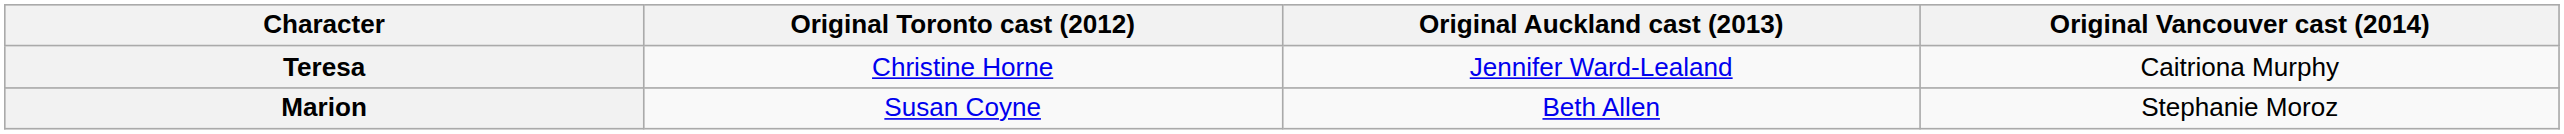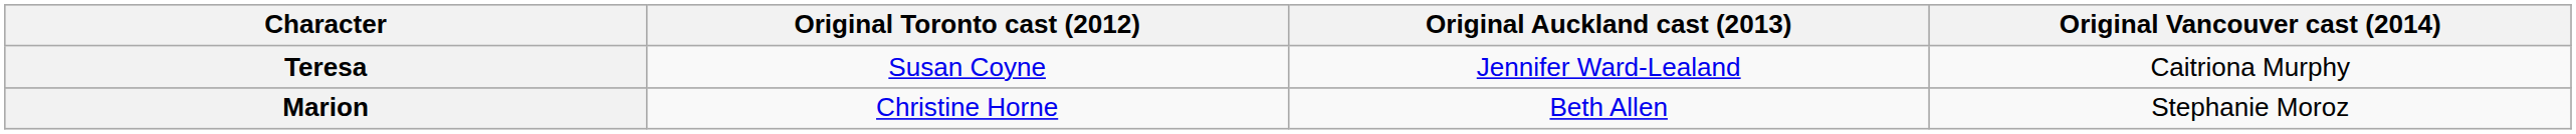Teresa | Original Toronto cast (2012): Christine Horne -> Susan Coyne
Marion | Original Toronto cast (2012): Susan Coyne -> Christine Horne
